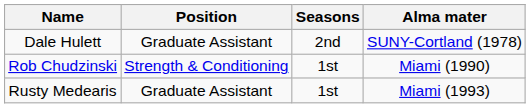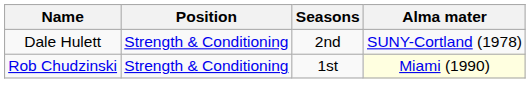Dale Hulett | Position: Graduate Assistant -> Strength & Conditioning
Rob Chudzinski | Alma mater: no background -> lightyellow background
- row: Rusty Medearis | Graduate Assistant | 1st | Miami (1993)
